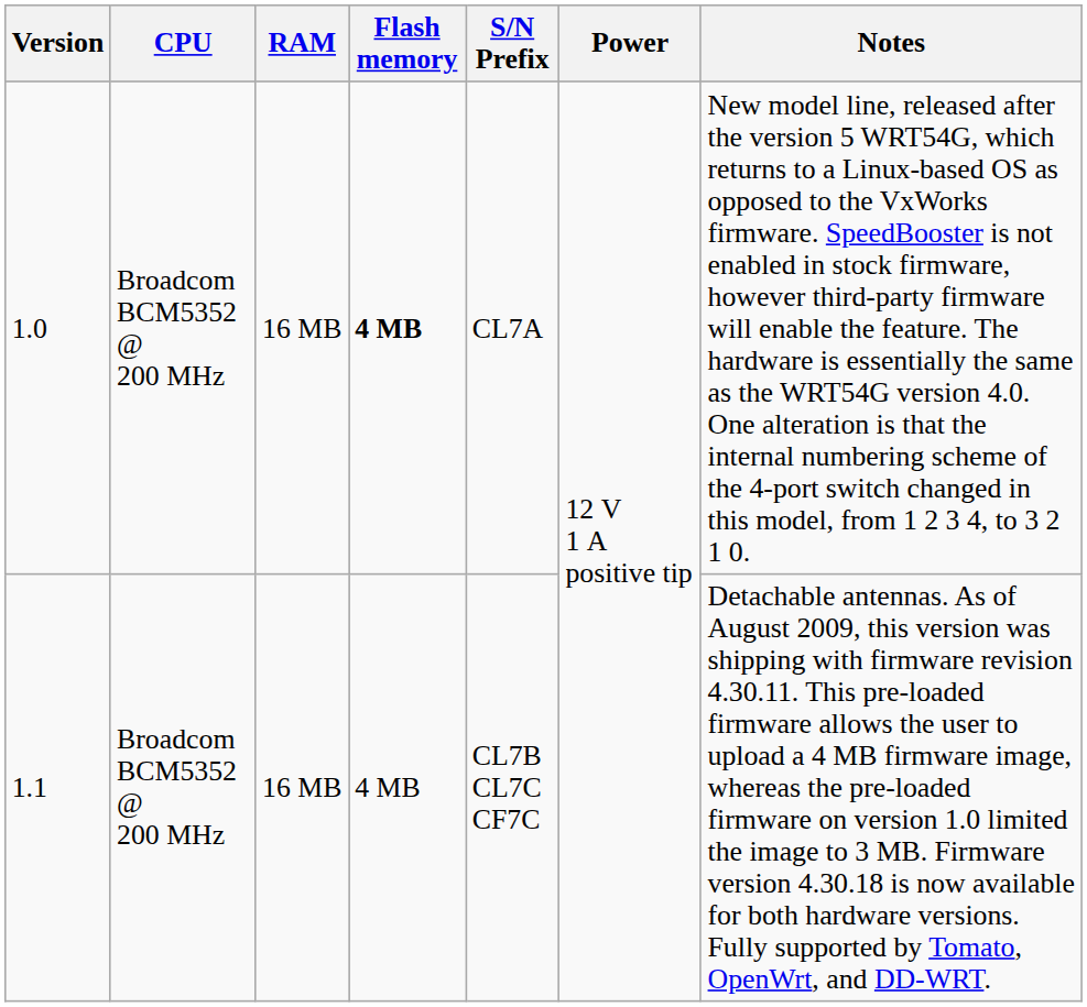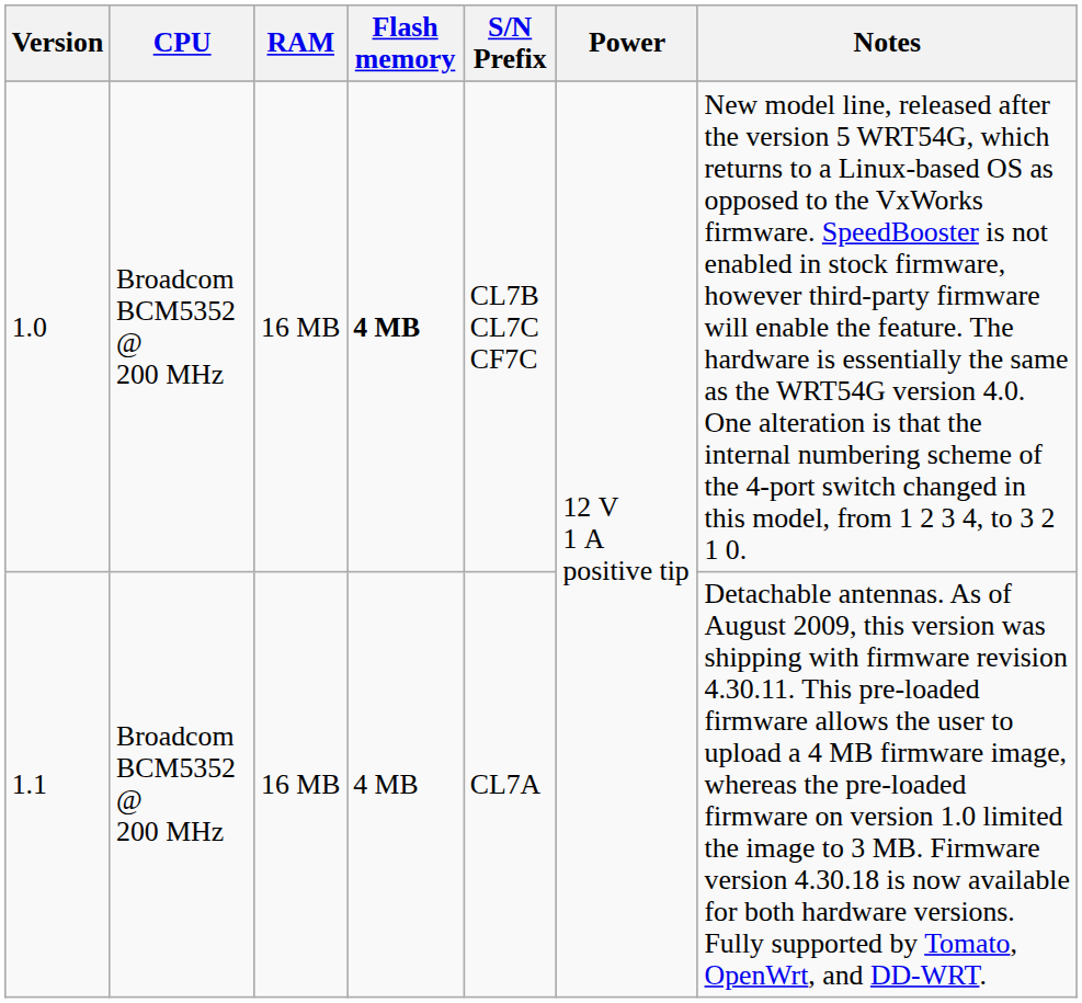1.0 | S/N Prefix: CL7A -> CL7B CL7C CF7C
1.1 | S/N Prefix: CL7B CL7C CF7C -> CL7A
